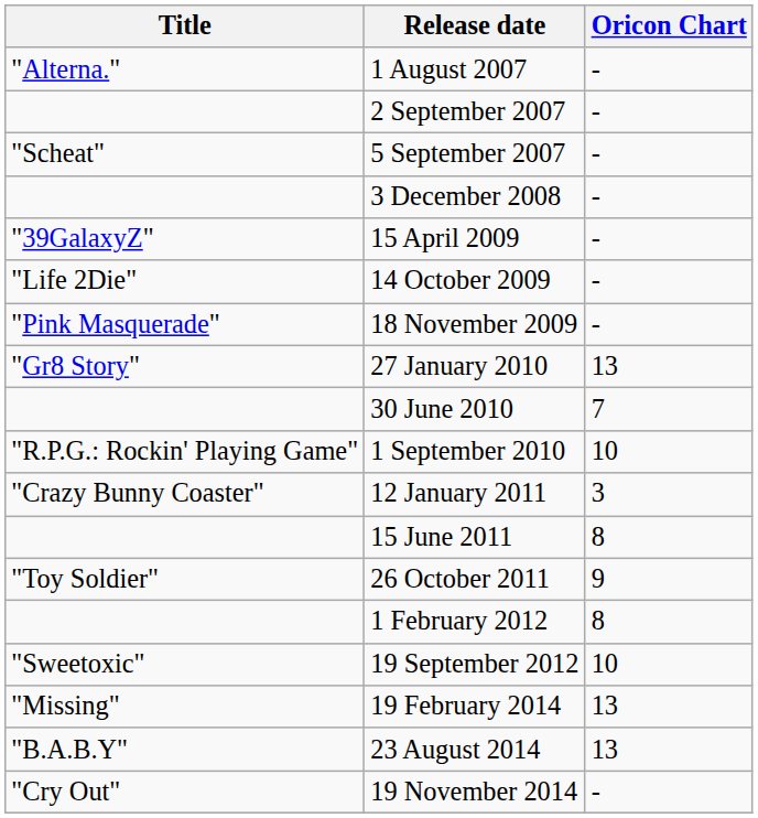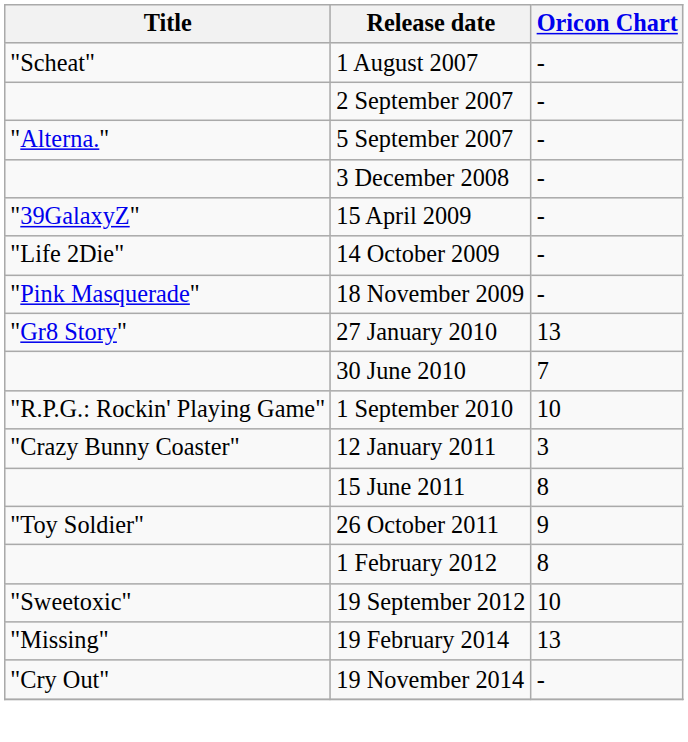1 August 2007 | Title: "Alterna." -> "Scheat"
5 September 2007 | Title: "Scheat" -> "Alterna."
- row: "B.A.B.Y" | 23 August 2014 | 13
